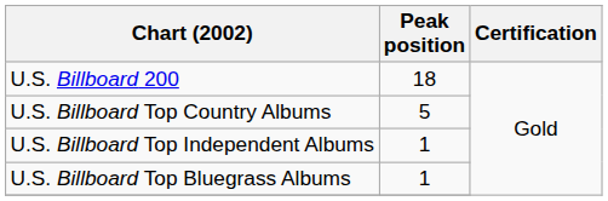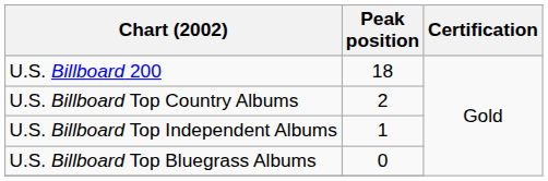U.S. Billboard Top Country Albums | Peak position: 5 -> 2
U.S. Billboard Top Bluegrass Albums | Peak position: 1 -> 0
